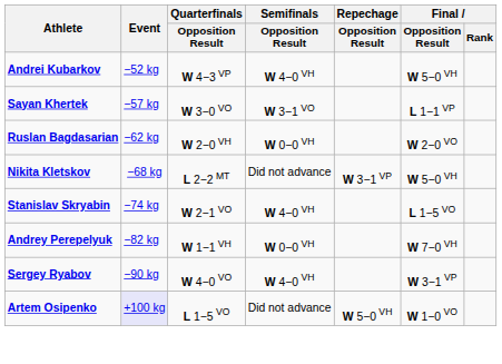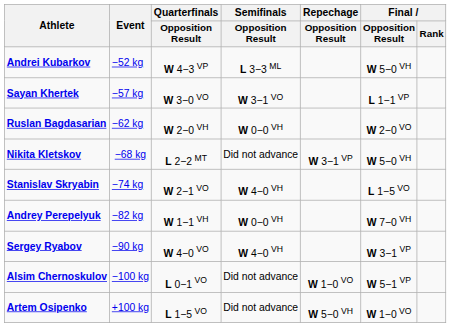Andrei Kubarkov | Semifinals / Opposition Result: W 4−0 VH -> L 3−3 ML
+ row: Alsim Chernoskulov | −100 kg | L 0−1 VO | Did not advance | W 1−0 VO | W 5−1 VP
Artem Osipenko | Event: lavender background -> no background
